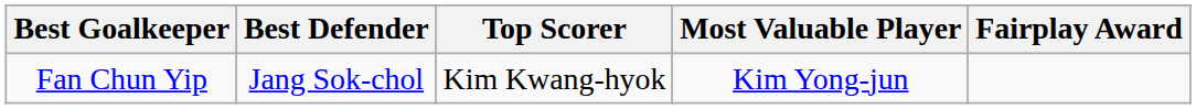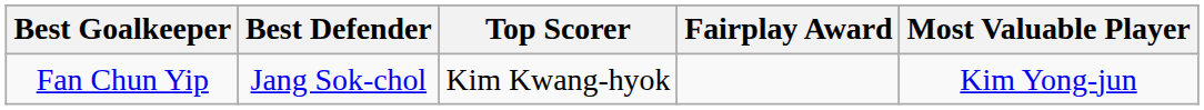columns swapped: Most Valuable Player <-> Fairplay Award
